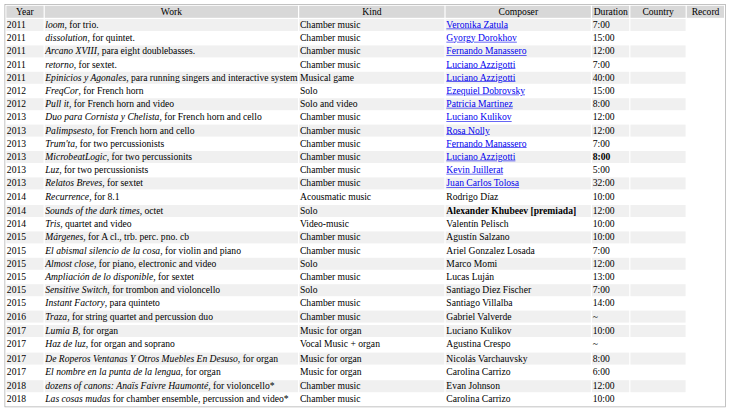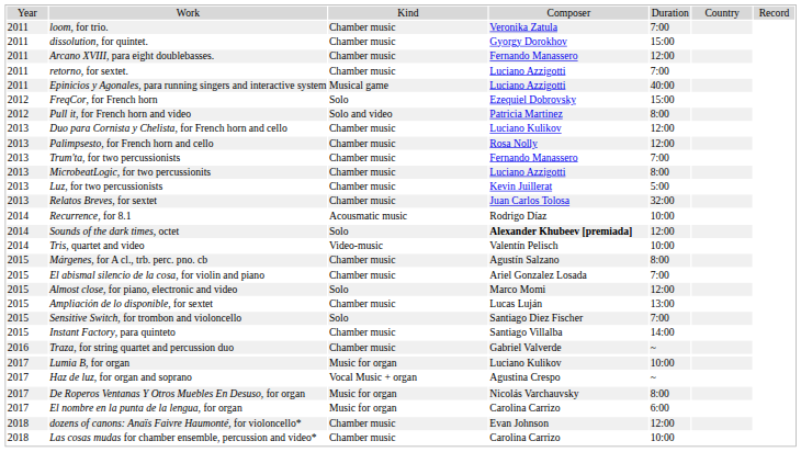MicrobeatLogic, for two percussionits | column 5: bold -> normal
Márgenes, for A cl., trb. perc. pno. cb | column 5: 10:00 -> 8:00
